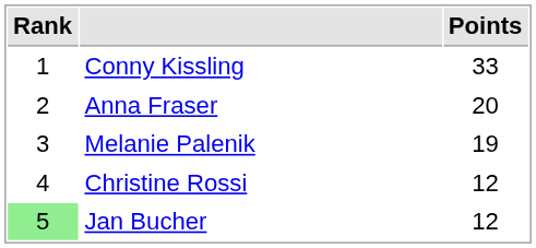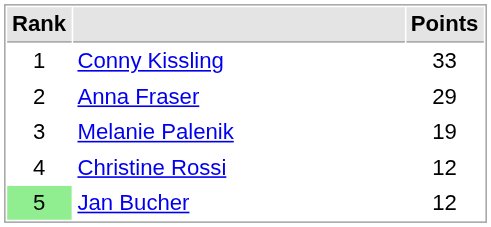Anna Fraser | Points: 20 -> 29
